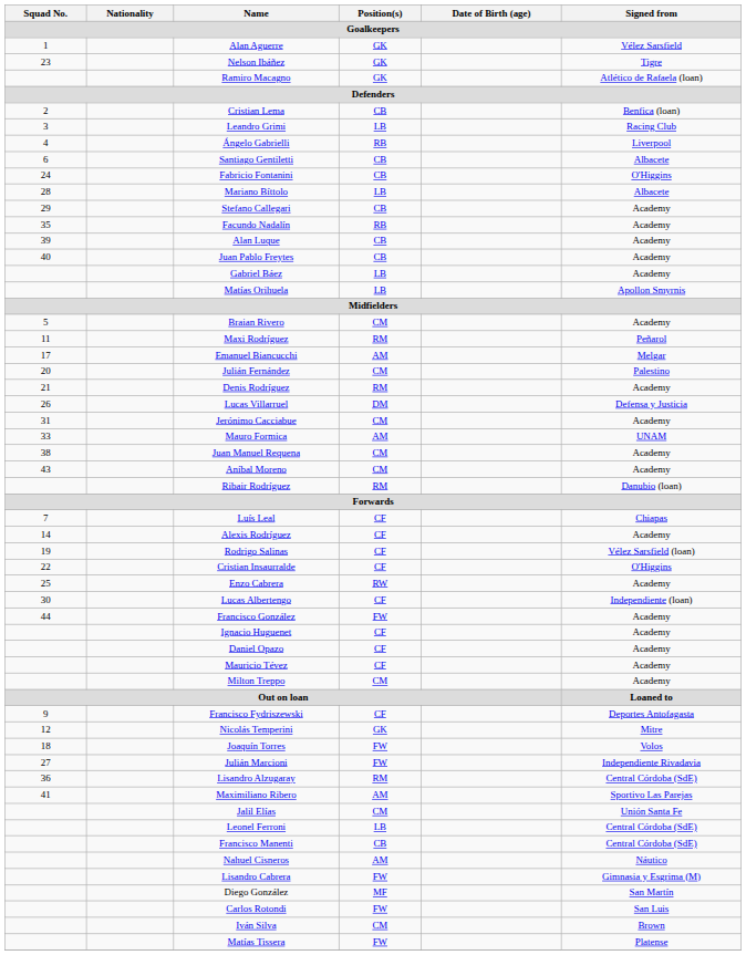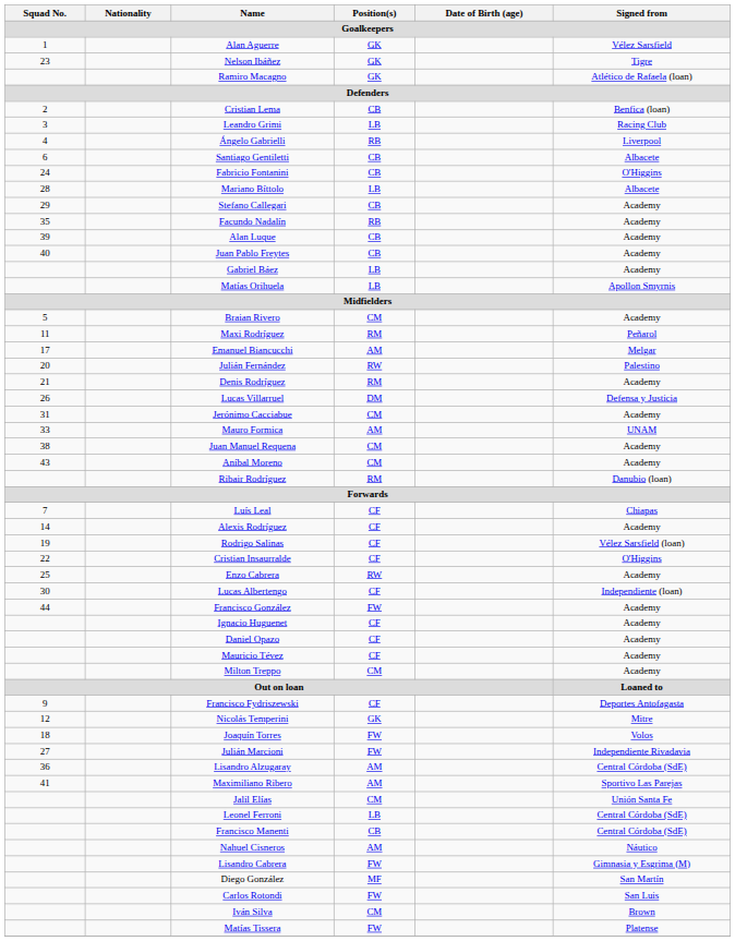Julián Fernández | Position(s) / Goalkeepers: CM -> RW
Lisandro Alzugaray | Position(s) / Goalkeepers: RM -> AM
